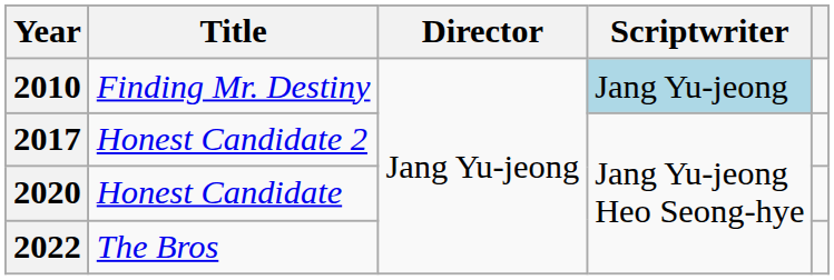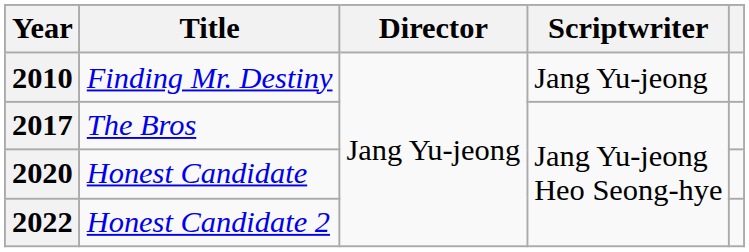2010 | Scriptwriter: lightblue background -> no background
2017 | Title: Honest Candidate 2 -> The Bros
2022 | Title: The Bros -> Honest Candidate 2
